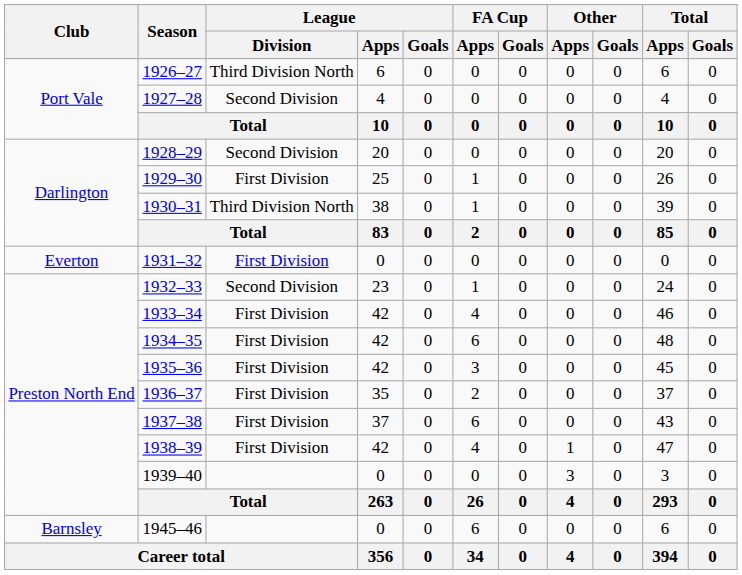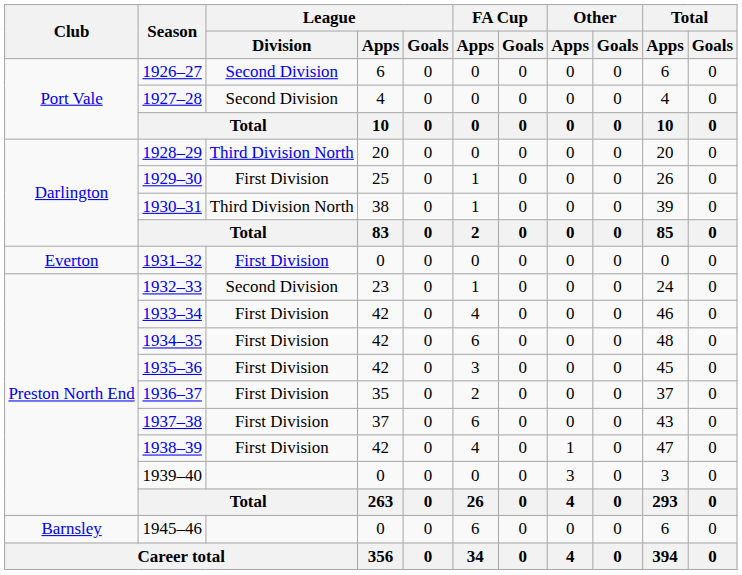1926–27 | League / Division: Third Division North -> Second Division
1928–29 | League / Division: Second Division -> Third Division North
